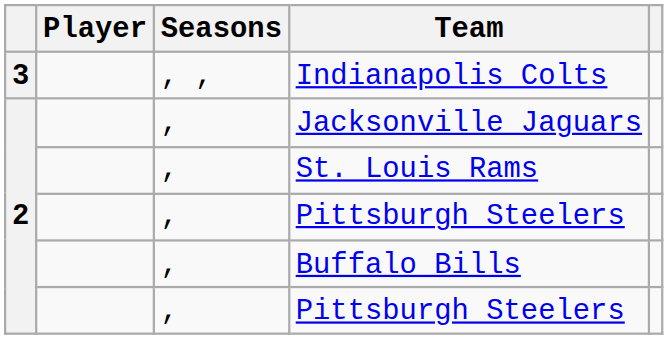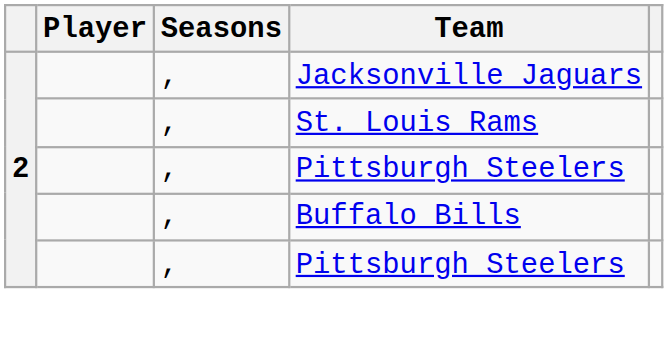- row: 3 | , , | Indianapolis Colts
